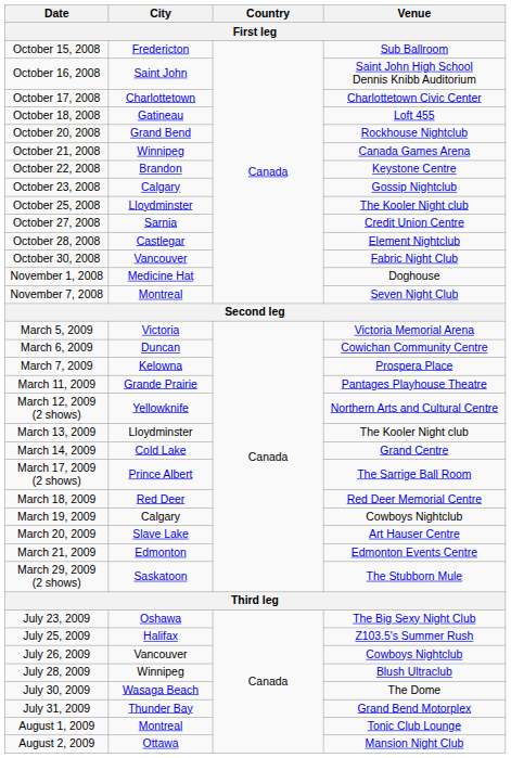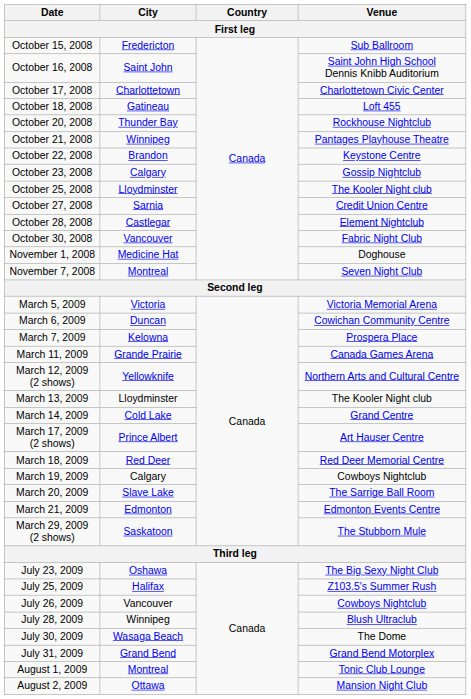October 20, 2008 | City: Grand Bend -> Thunder Bay
October 21, 2008 | Venue: Canada Games Arena -> Pantages Playhouse Theatre
March 11, 2009 | Venue: Pantages Playhouse Theatre -> Canada Games Arena
March 17, 2009 (2 shows) | Venue: The Sarrige Ball Room -> Art Hauser Centre
March 20, 2009 | Venue: Art Hauser Centre -> The Sarrige Ball Room
July 31, 2009 | City: Thunder Bay -> Grand Bend
